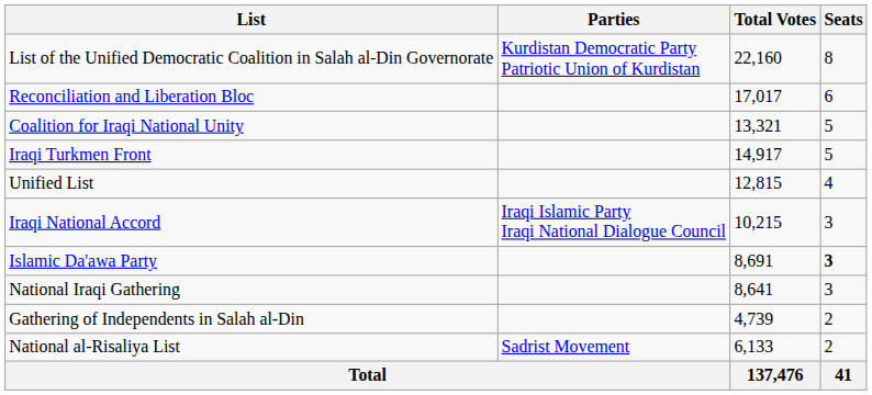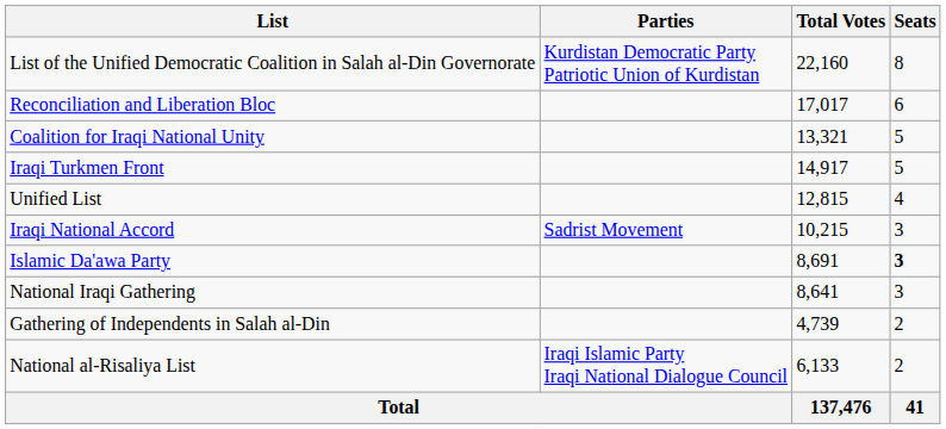Iraqi National Accord | Parties: Iraqi Islamic Party Iraqi National Dialogue Council -> Sadrist Movement
National al-Risaliya List | Parties: Sadrist Movement -> Iraqi Islamic Party Iraqi National Dialogue Council
